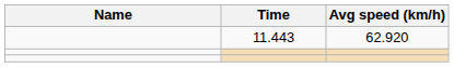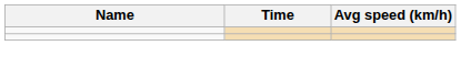- row: 11.443 | 62.920
